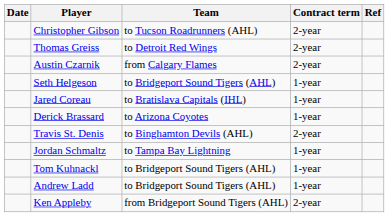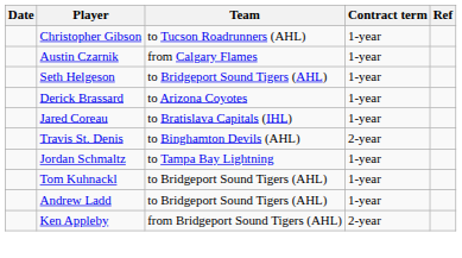Christopher Gibson | Contract term: 2-year -> 1-year
- row: Thomas Greiss | to Detroit Red Wings | 2-year
Austin Czarnik | Contract term: 2-year -> 1-year
rows swapped: Jared Coreau <-> Derick Brassard
